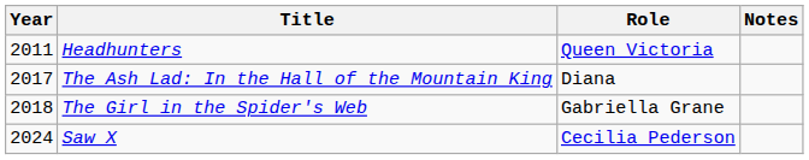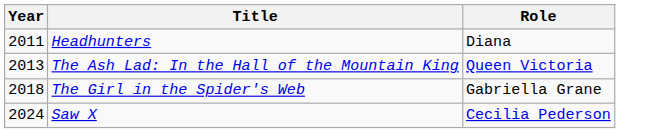- column: Notes
Headhunters | Role: Queen Victoria -> Diana
The Ash Lad: In the Hall of the Mountain King | Year: 2017 -> 2013
The Ash Lad: In the Hall of the Mountain King | Role: Diana -> Queen Victoria
